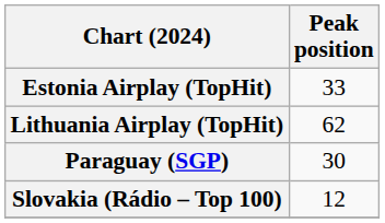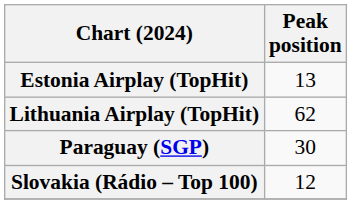Estonia Airplay (TopHit) | Peak position: 33 -> 13
